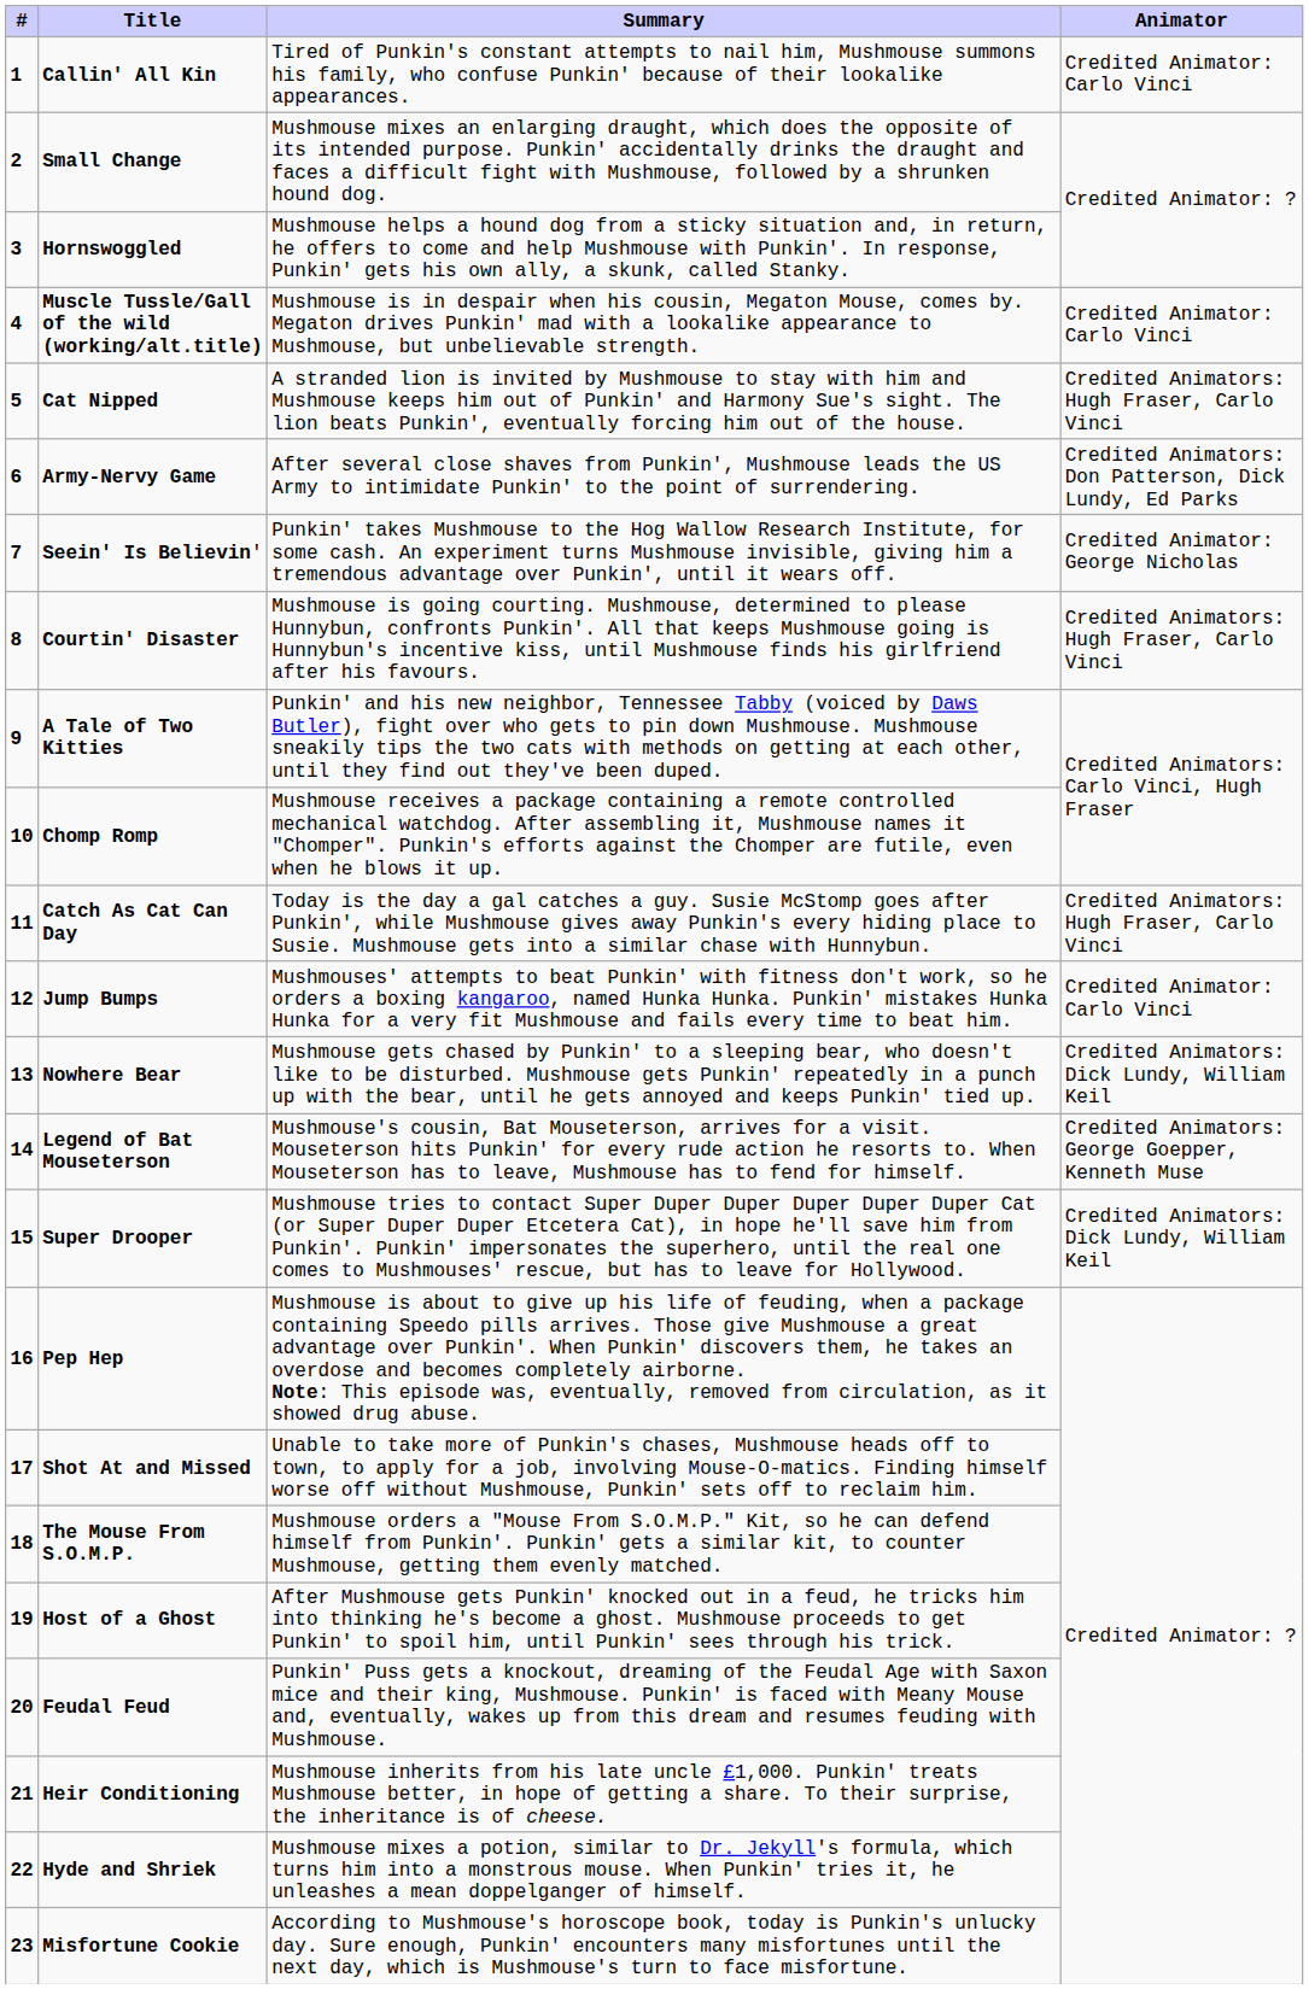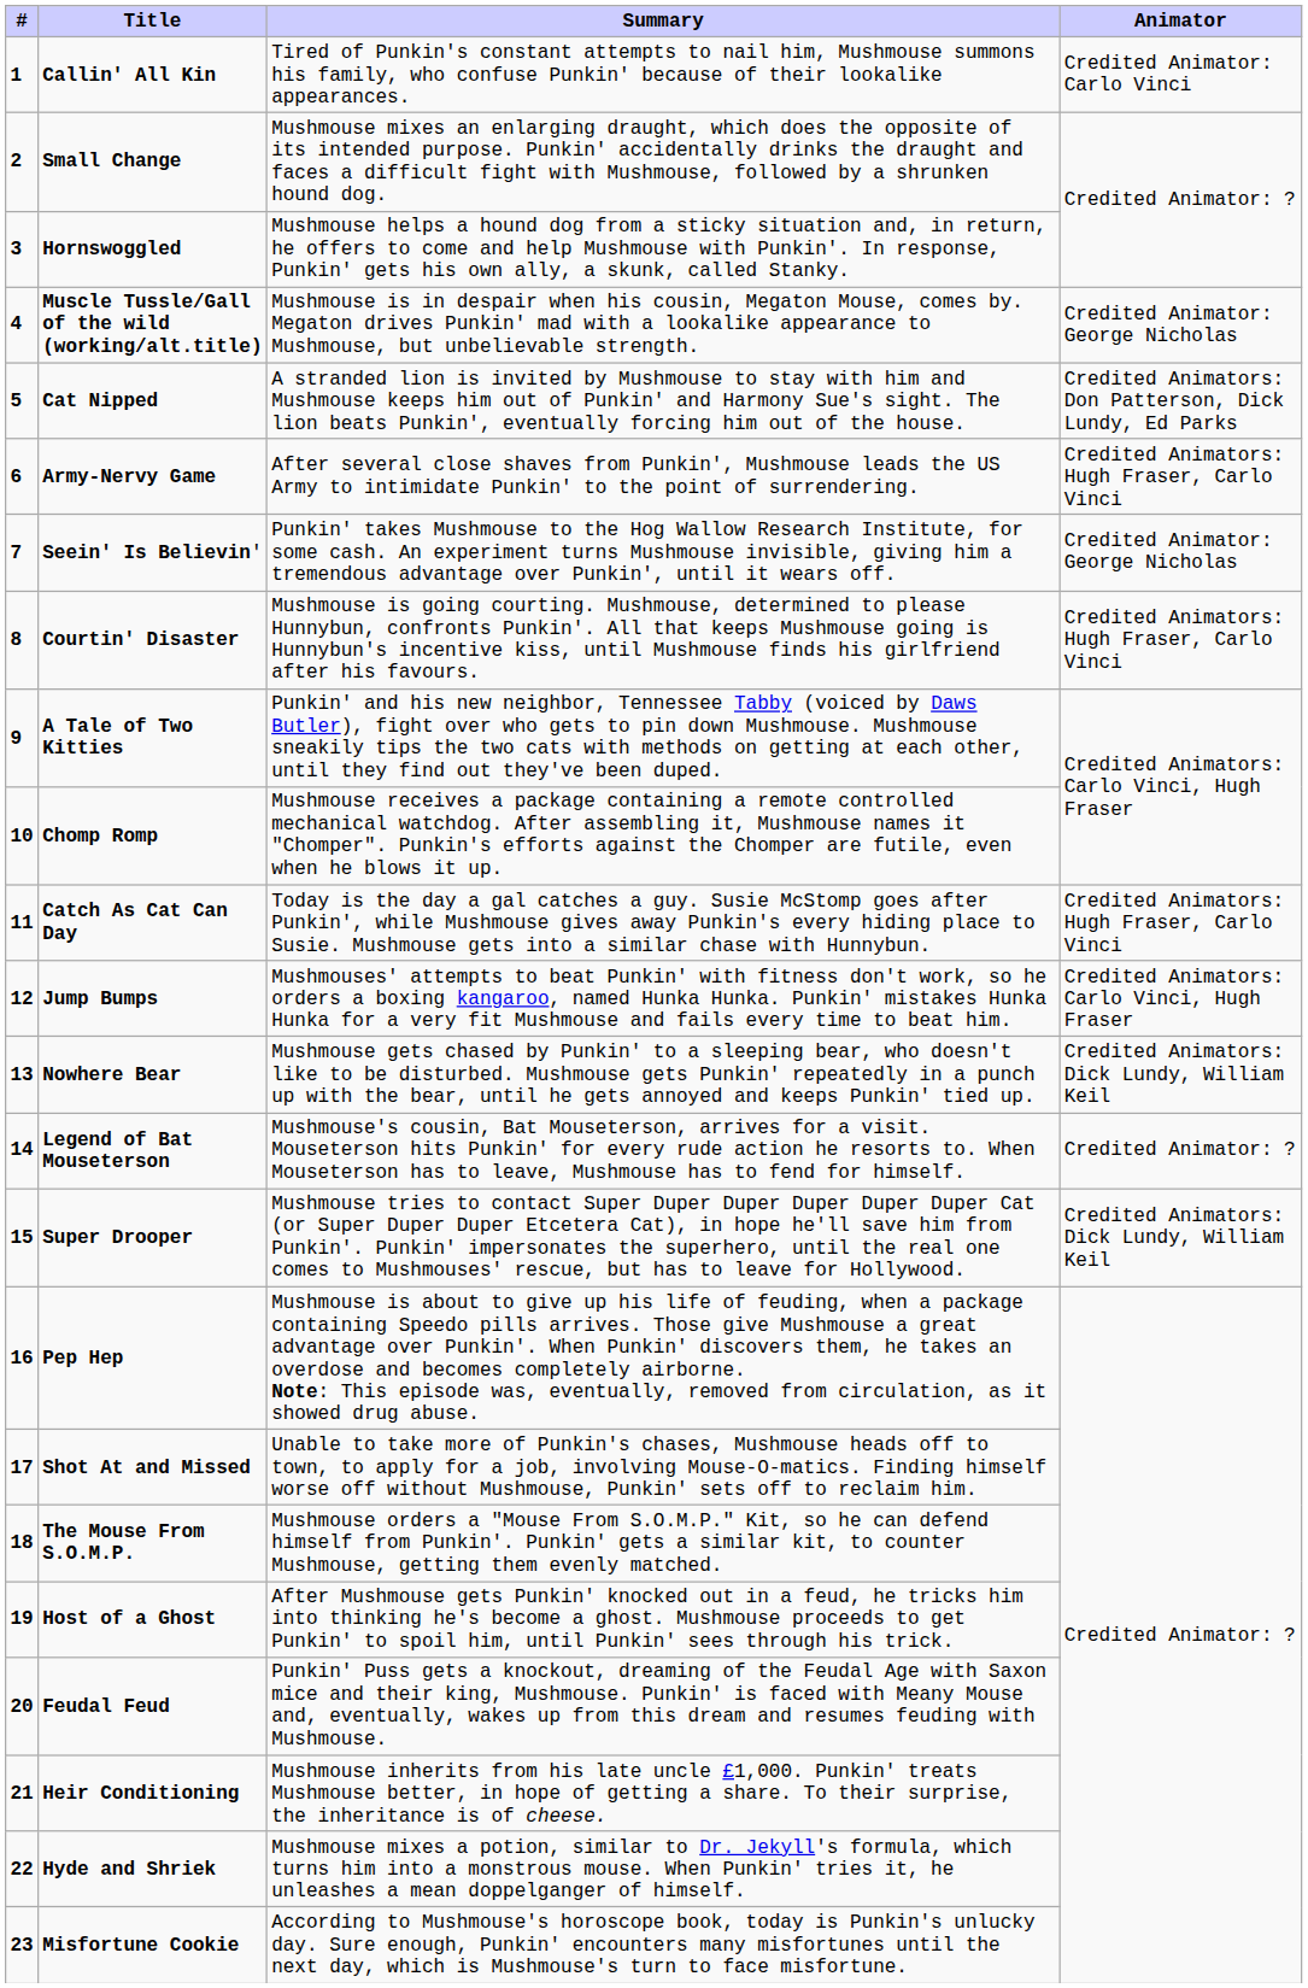Muscle Tussle/Gall of the wild (working/alt.title) | Animator: Credited Animator: Carlo Vinci -> Credited Animator: George Nicholas
Cat Nipped | Animator: Credited Animators: Hugh Fraser, Carlo Vinci -> Credited Animators: Don Patterson, Dick Lundy, Ed Parks
Army-Nervy Game | Animator: Credited Animators: Don Patterson, Dick Lundy, Ed Parks -> Credited Animators: Hugh Fraser, Carlo Vinci
Jump Bumps | Animator: Credited Animator: Carlo Vinci -> Credited Animators: Carlo Vinci, Hugh Fraser
Legend of Bat Mouseterson | Animator: Credited Animators: George Goepper, Kenneth Muse -> Credited Animator: ?
